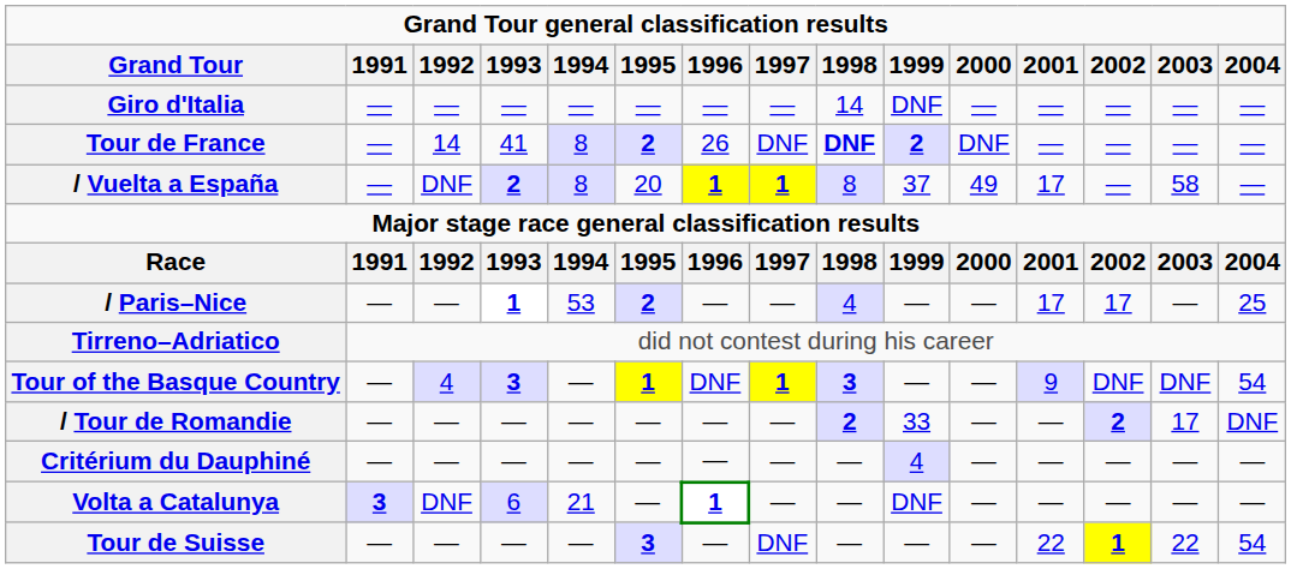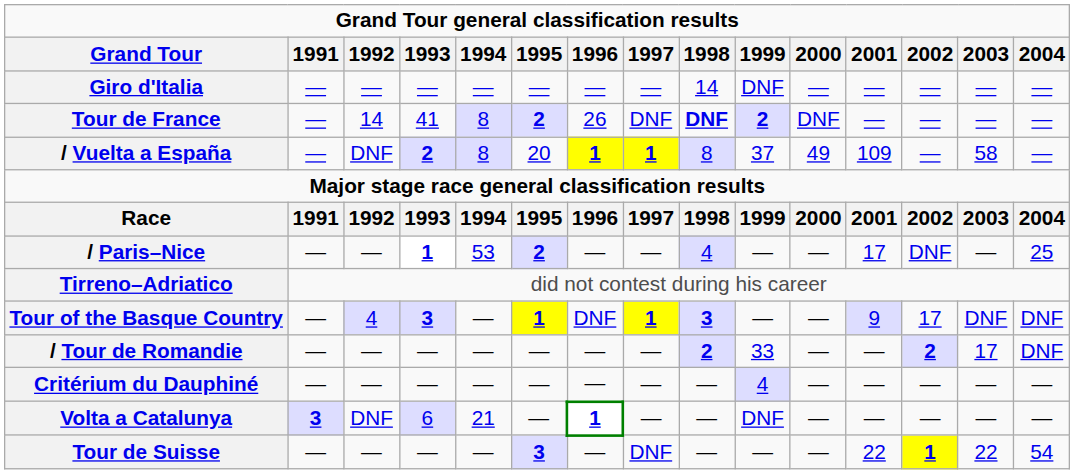/ Vuelta a España | 2001: 17 -> 109
/ Paris–Nice | 2002: 17 -> DNF
Tour of the Basque Country | 2002: DNF -> 17
Tour of the Basque Country | 2004: 54 -> DNF
